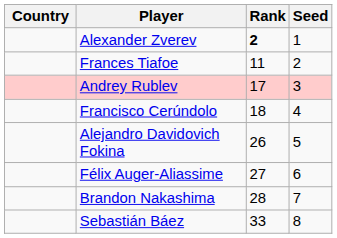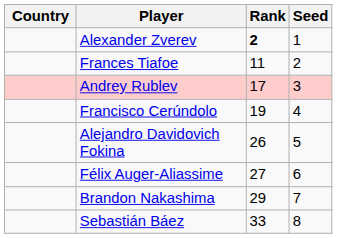Francisco Cerúndolo | Rank: 18 -> 19
Brandon Nakashima | Rank: 28 -> 29
